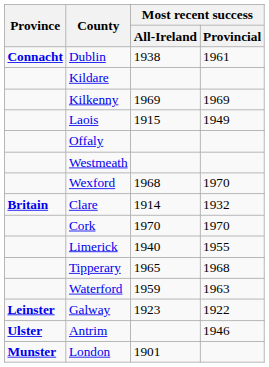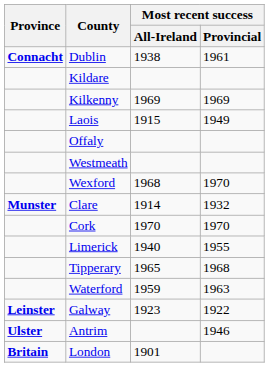Clare | Province: Britain -> Munster
London | Province: Munster -> Britain
